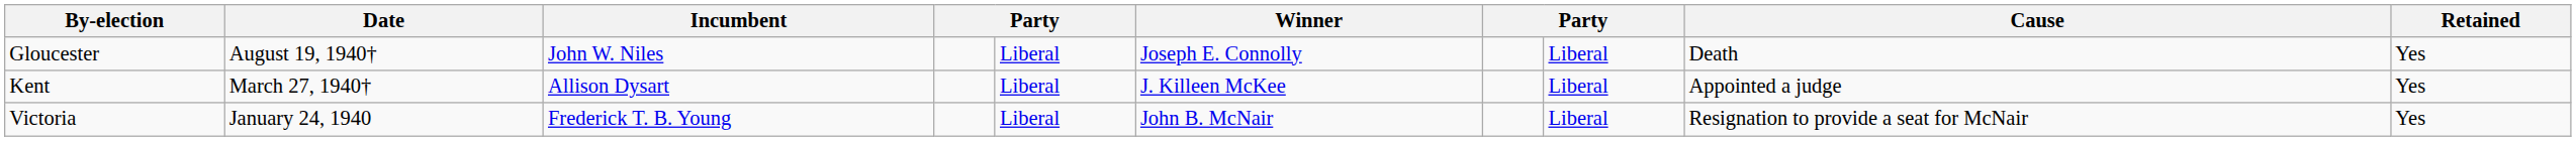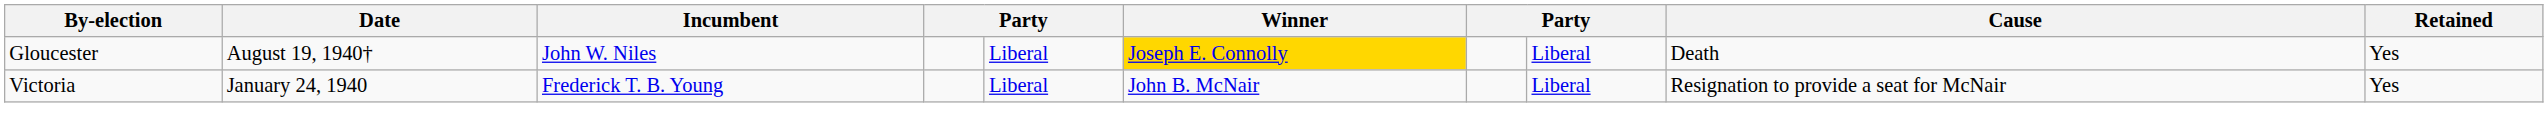Gloucester | Winner: no background -> gold background
- row: Kent | March 27, 1940† | Allison Dysart | Liberal | J. Killeen McKee | Liberal | Appointed a judge | Yes
